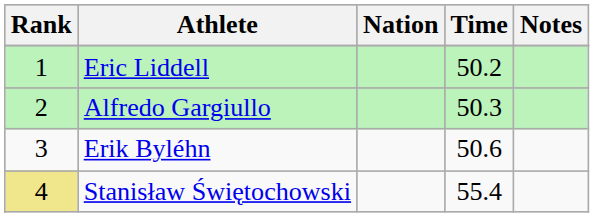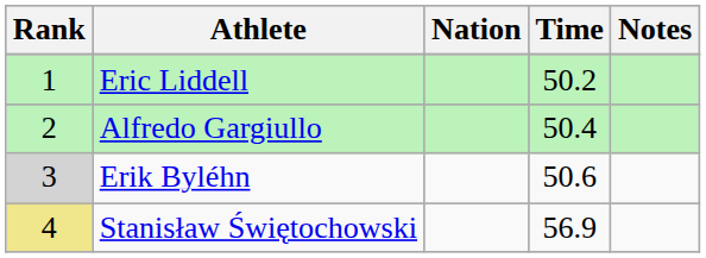Alfredo Gargiullo | Time: 50.3 -> 50.4
Erik Byléhn | Rank: no background -> lightgrey background
Stanisław Świętochowski | Time: 55.4 -> 56.9
